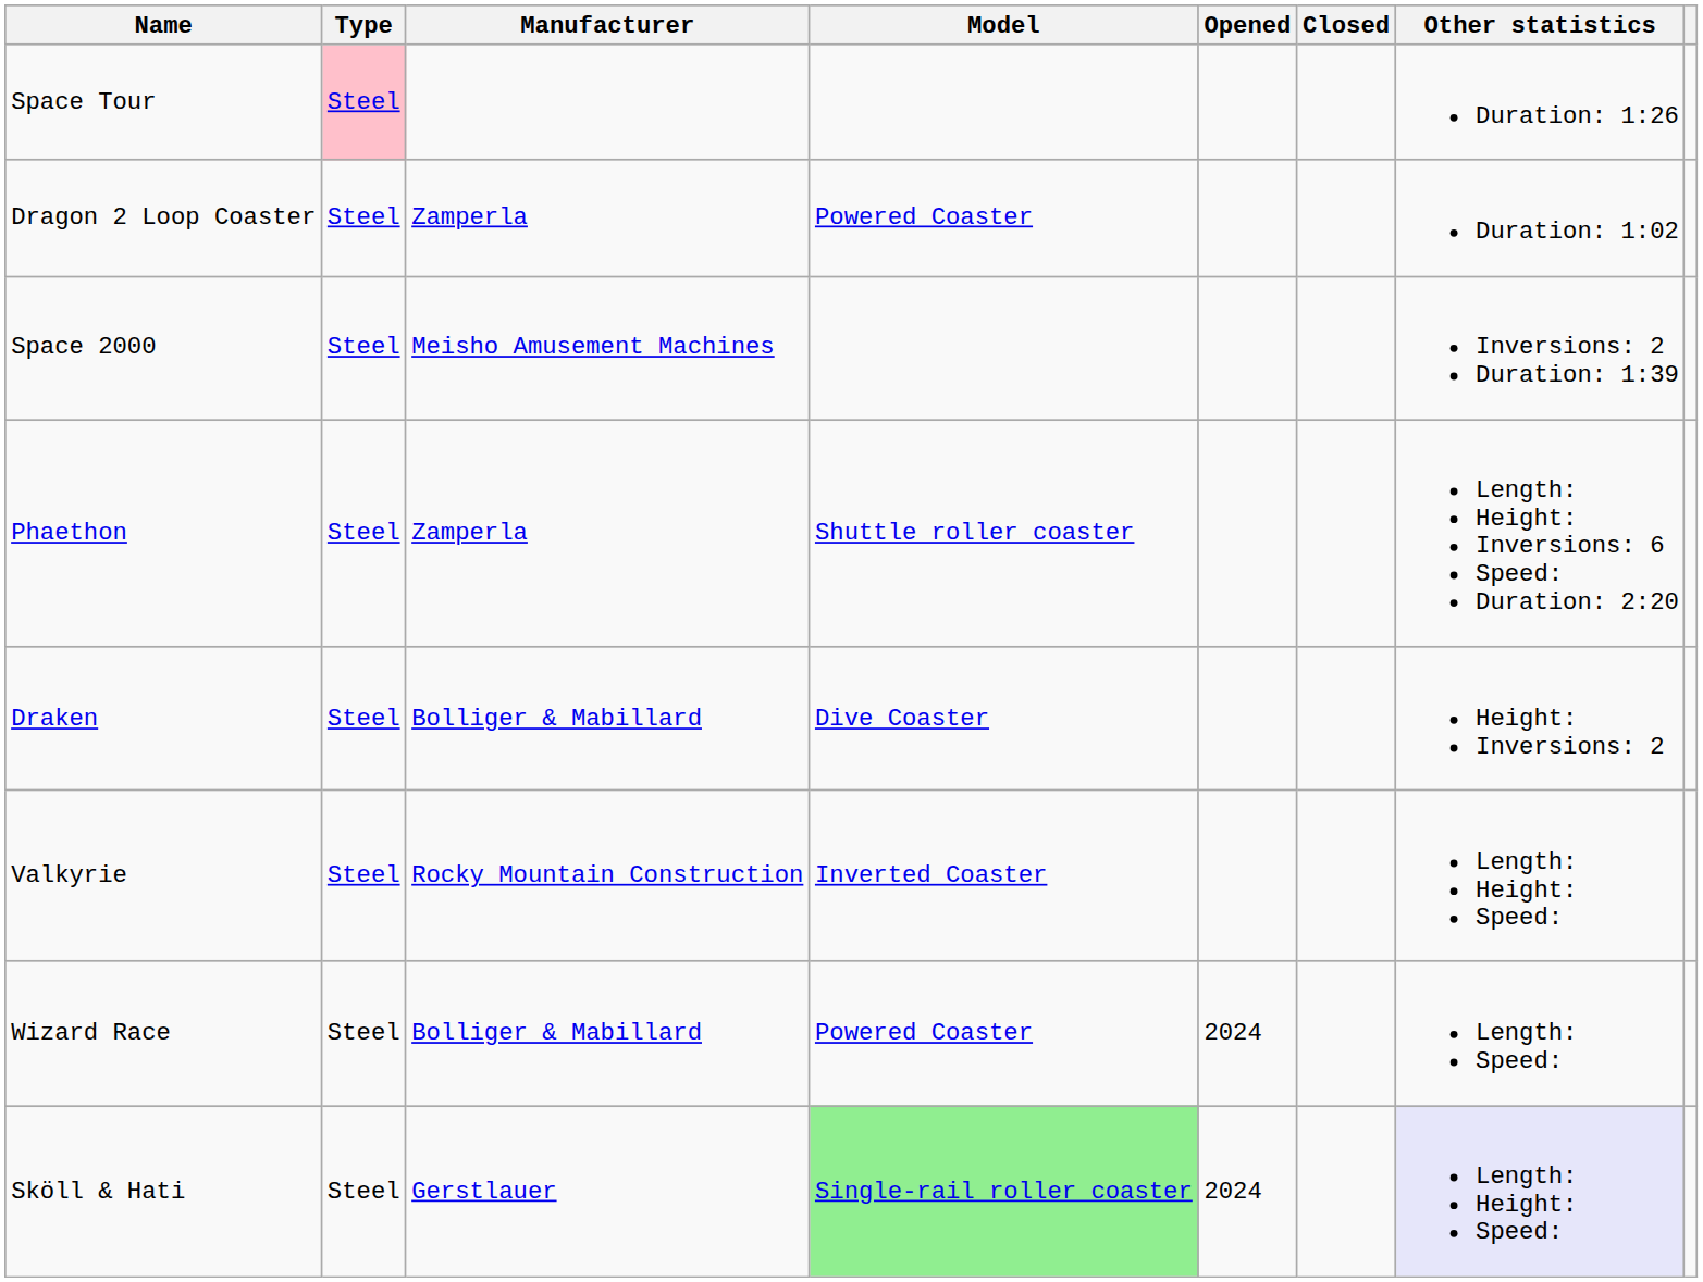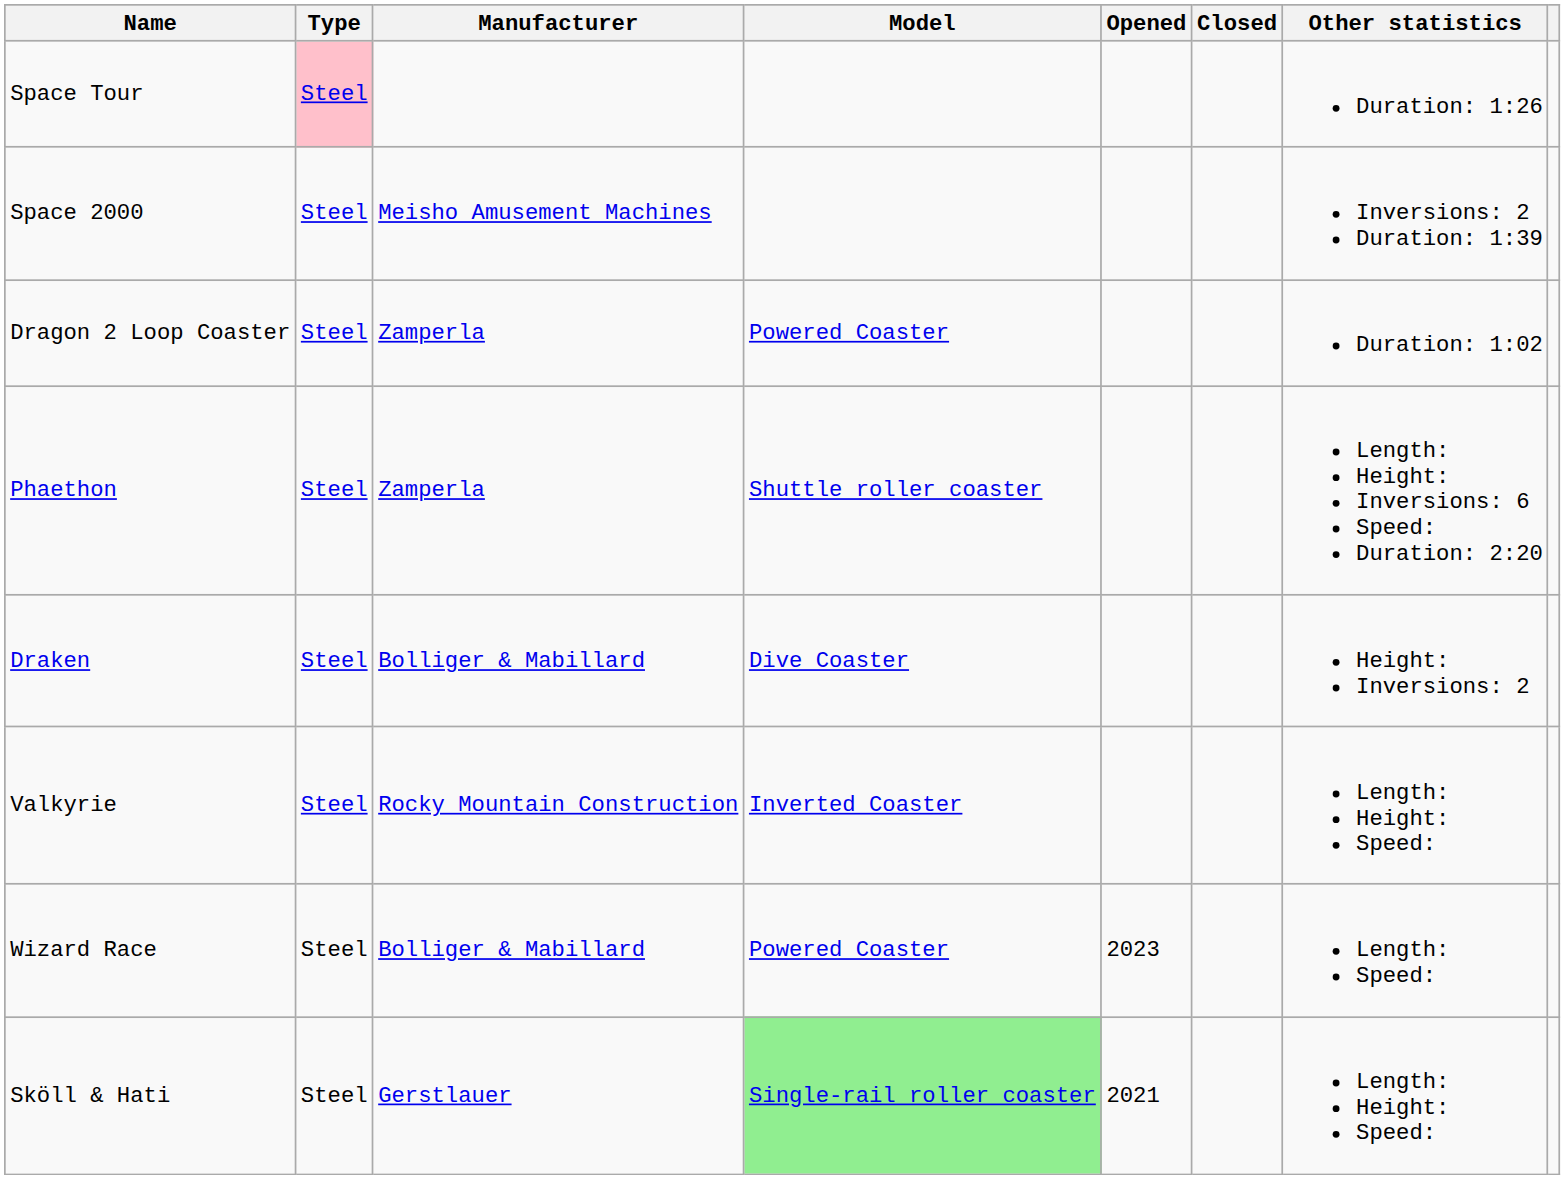rows swapped: Space 2000 <-> Dragon 2 Loop Coaster
Wizard Race | Opened: 2024 -> 2023
Sköll & Hati | Opened: 2024 -> 2021
Sköll & Hati | Other statistics: lavender background -> no background
